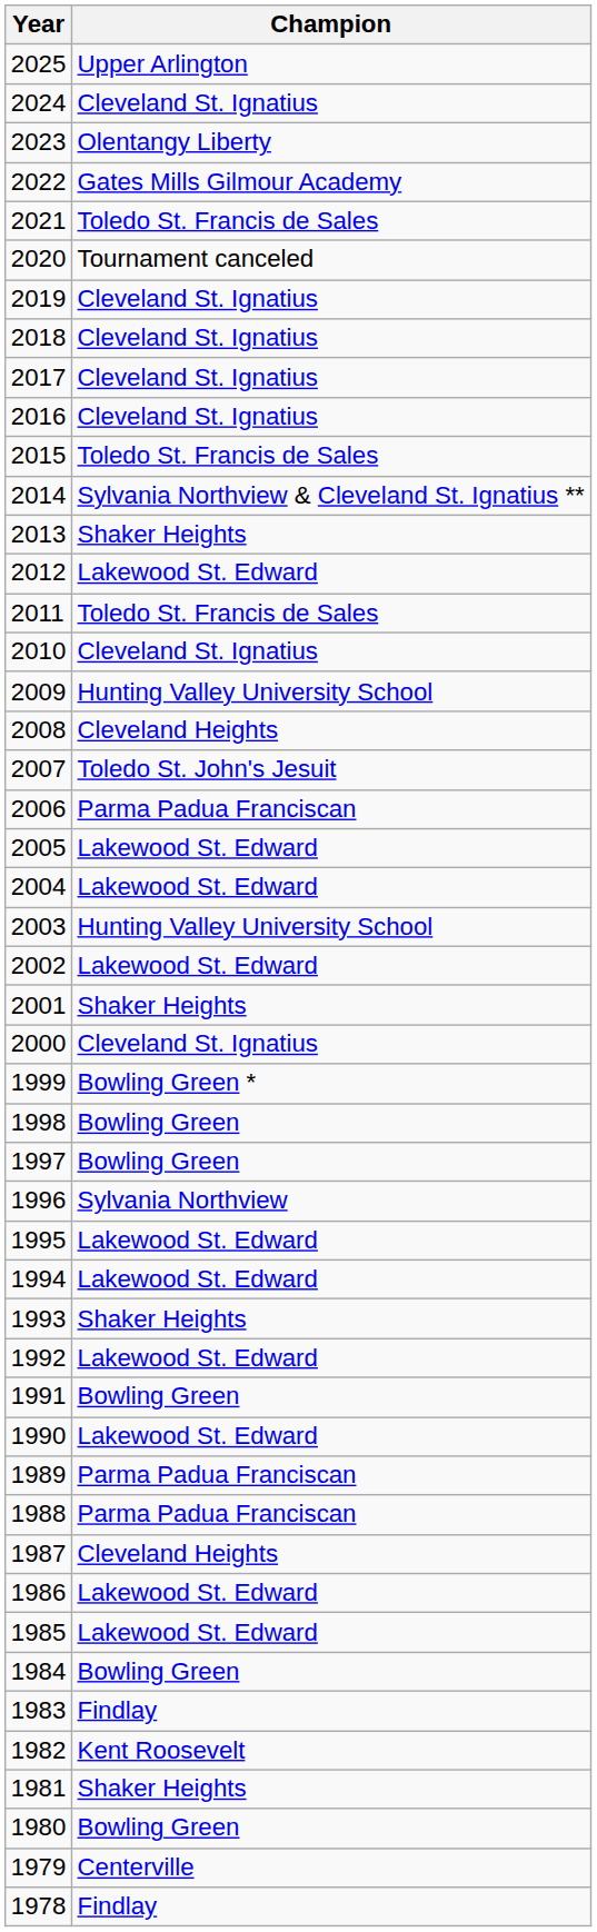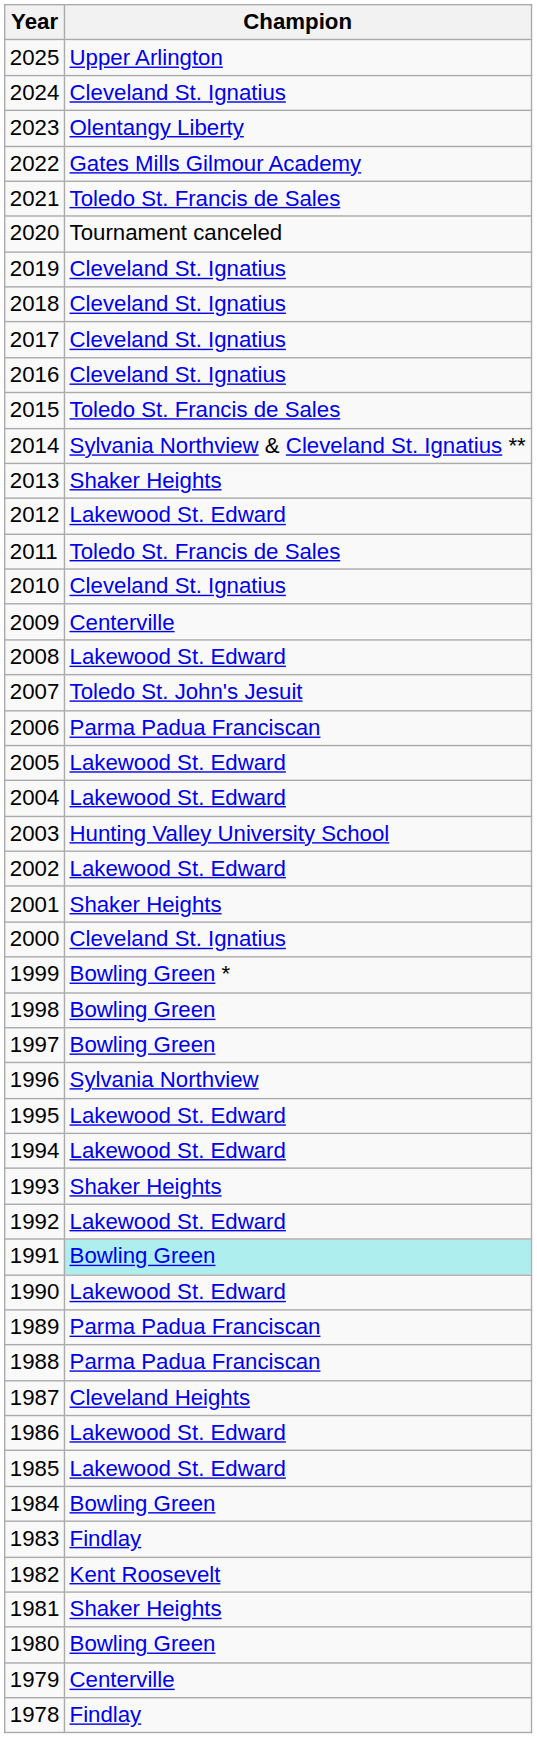2009 | Champion: Hunting Valley University School -> Centerville
2008 | Champion: Cleveland Heights -> Lakewood St. Edward
1991 | Champion: no background -> paleturquoise background
